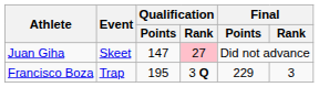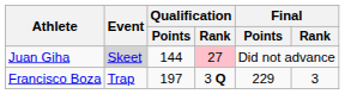Juan Giha | Event: no background -> lightgrey background
Juan Giha | Qualification / Points: 147 -> 144
Francisco Boza | Qualification / Points: 195 -> 197
